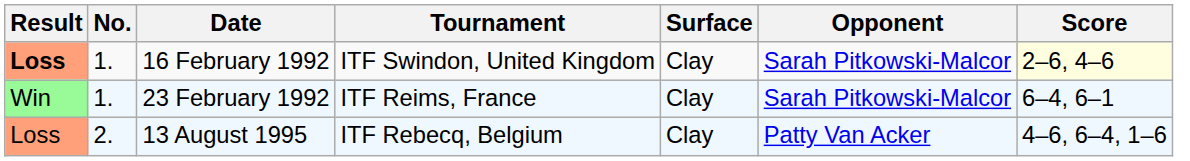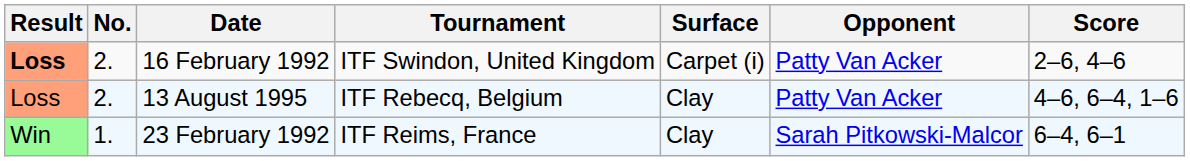16 February 1992 | No.: 1. -> 2.
16 February 1992 | Surface: Clay -> Carpet (i)
16 February 1992 | Opponent: Sarah Pitkowski-Malcor -> Patty Van Acker
16 February 1992 | Score: lightyellow background -> no background
rows swapped: 23 February 1992 <-> 13 August 1995
